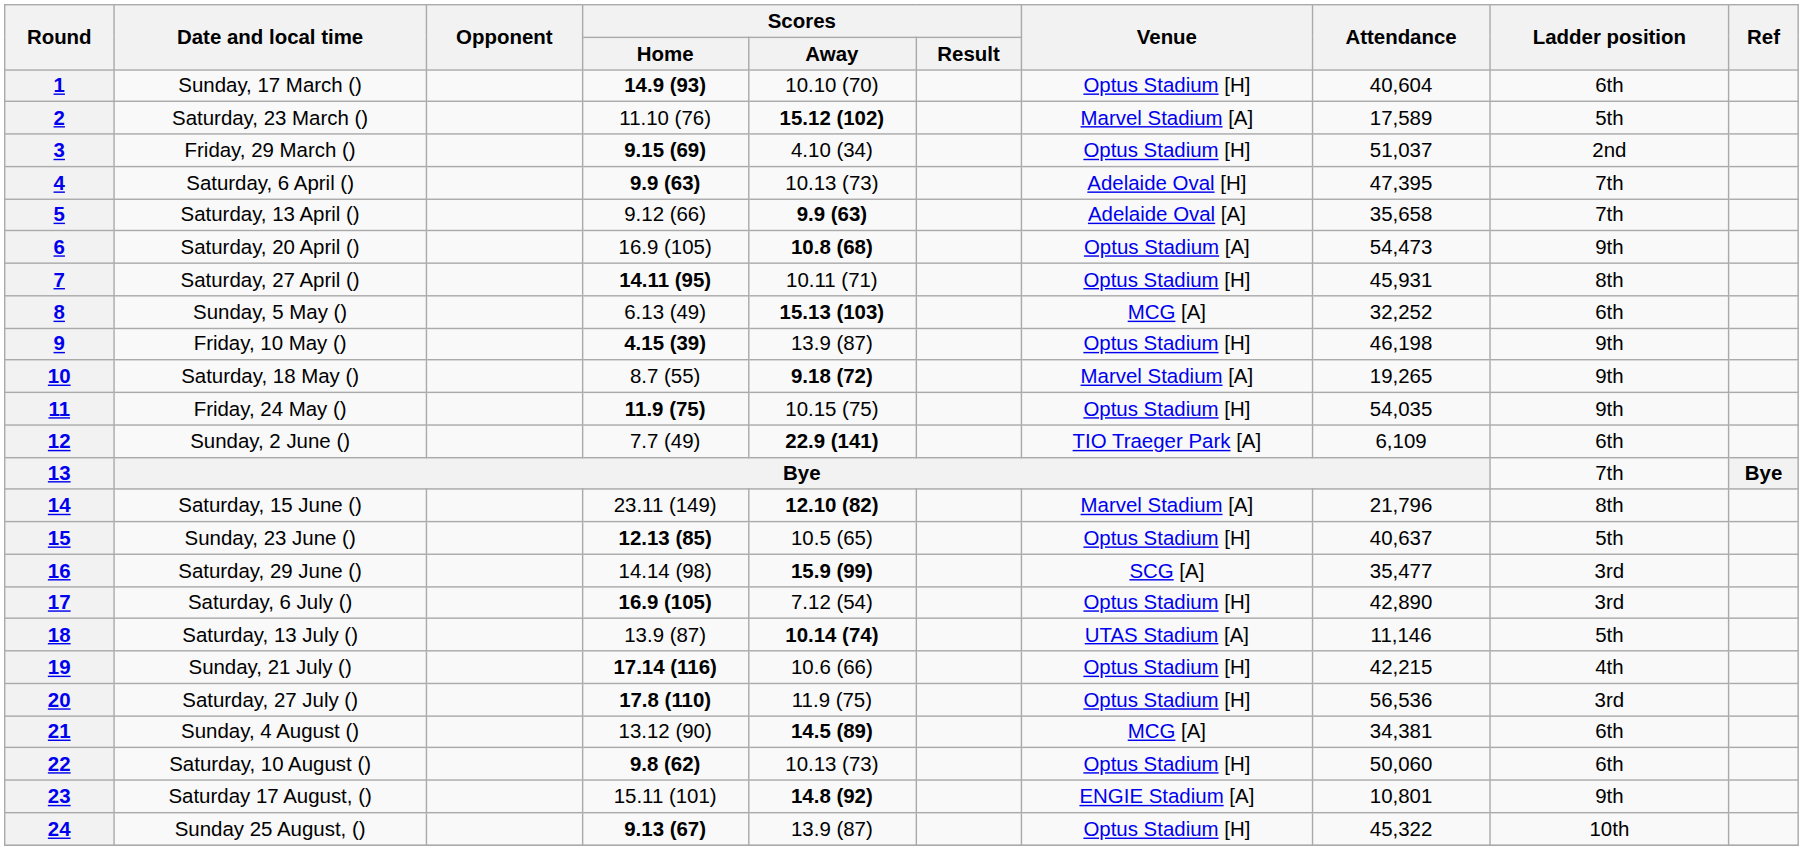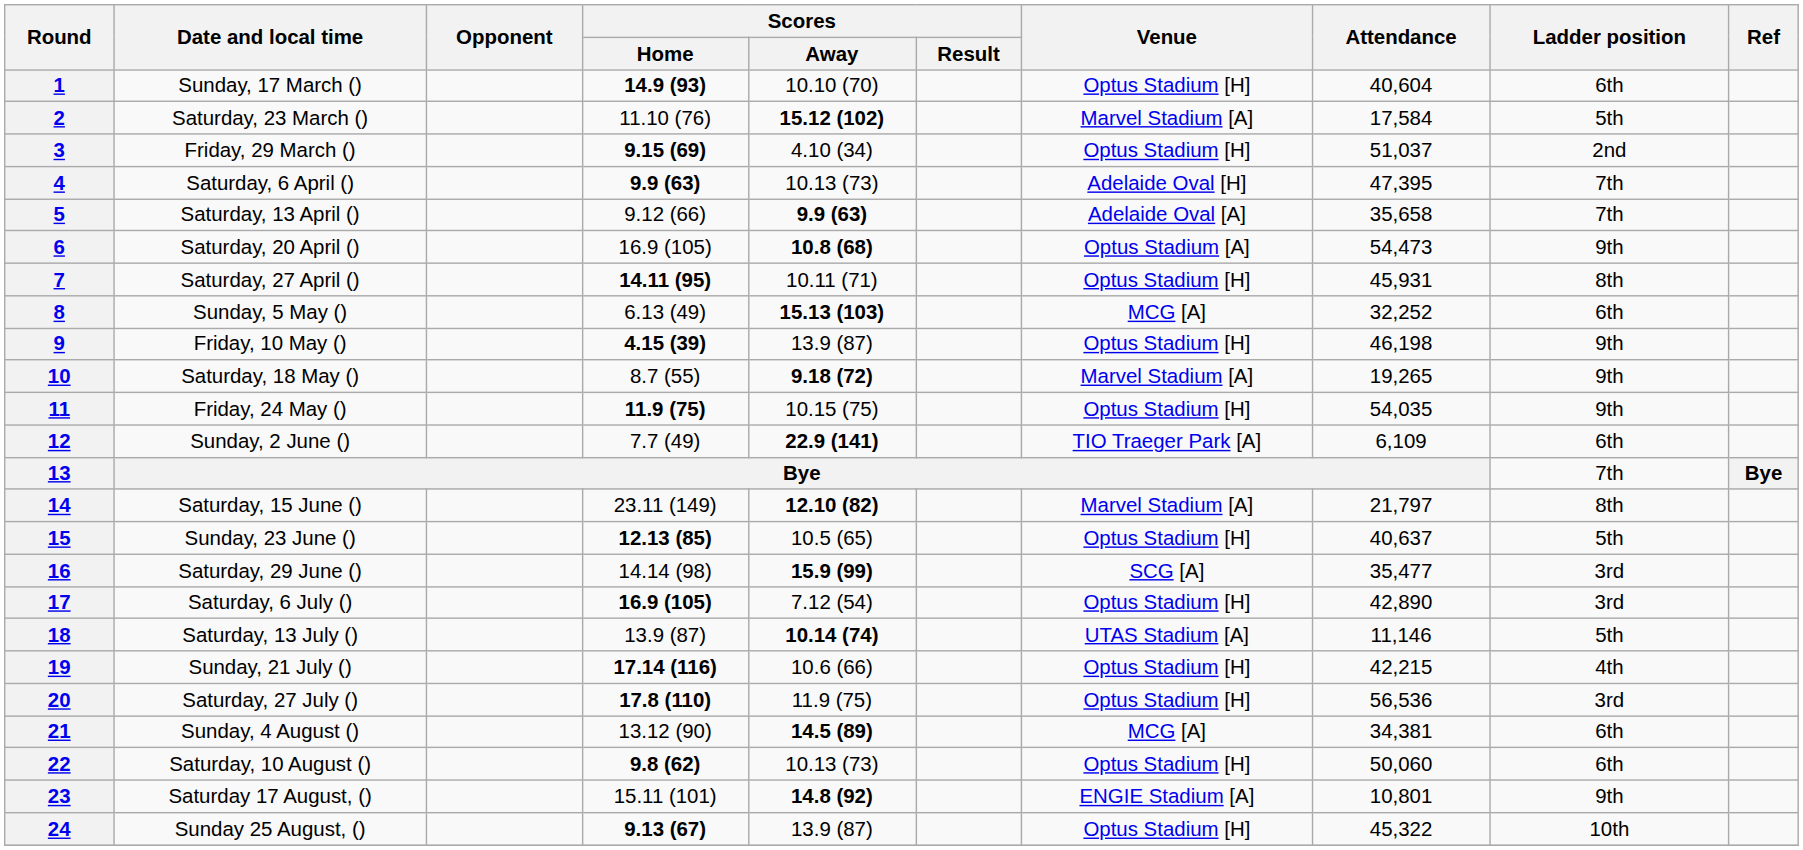2 | Attendance: 17,589 -> 17,584
14 | Attendance: 21,796 -> 21,797
